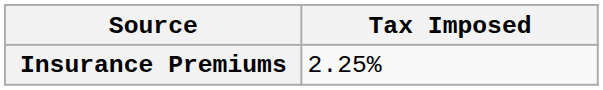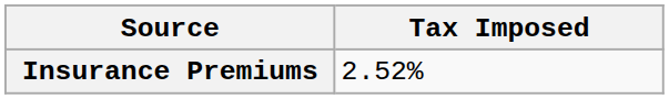Insurance Premiums | Tax Imposed: 2.25% -> 2.52%
